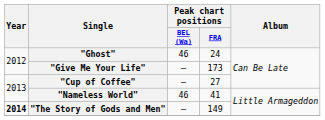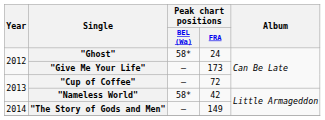"Ghost" | Peak chart positions / BEL (Wa): 46 -> 58*
"Cup of Coffee" | Peak chart positions / FRA: 27 -> 72
"Nameless World" | Peak chart positions / BEL (Wa): 46 -> 58*
"Nameless World" | Peak chart positions / FRA: 41 -> 42
"The Story of Gods and Men" | Year: bold -> normal
